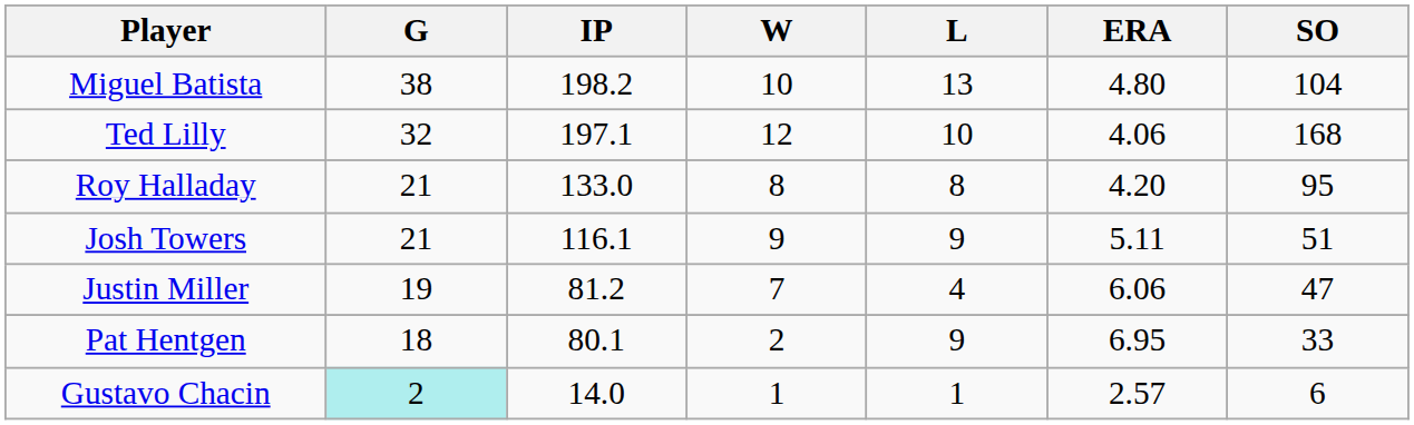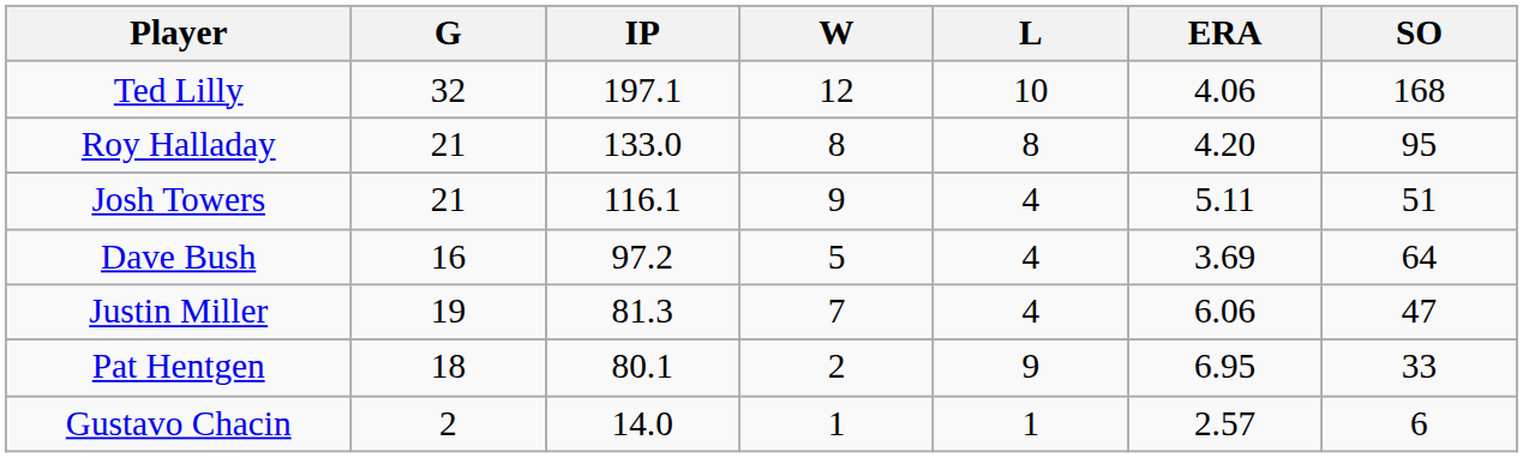- row: Miguel Batista | 38 | 198.2 | 10 | 13 | 4.80 | 104
Josh Towers | L: 9 -> 4
+ row: Dave Bush | 16 | 97.2 | 5 | 4 | 3.69 | 64
Justin Miller | IP: 81.2 -> 81.3
Gustavo Chacin | G: paleturquoise background -> no background
